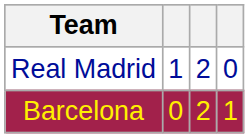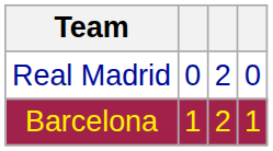Real Madrid | column 2: 1 -> 0
Barcelona | column 2: 0 -> 1
